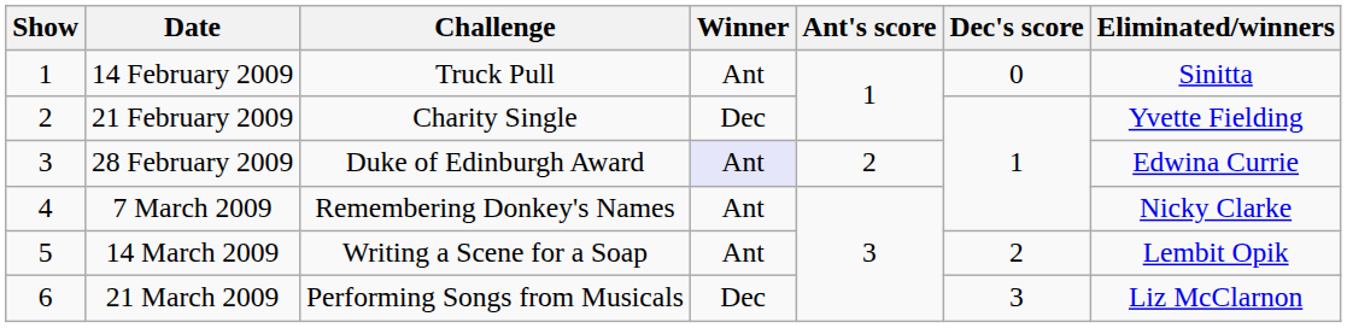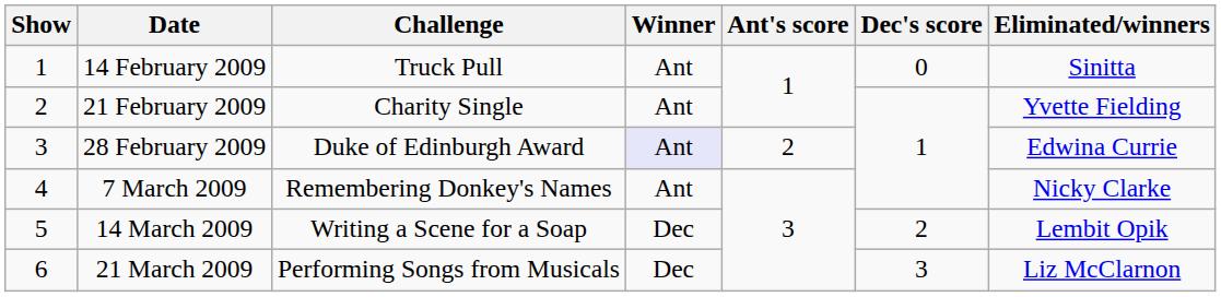21 February 2009 | Winner: Dec -> Ant
14 March 2009 | Winner: Ant -> Dec
